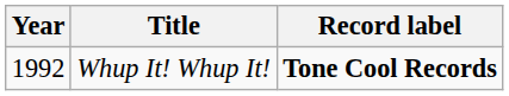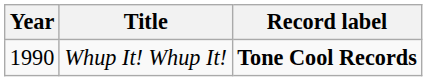Whup It! Whup It! | Year: 1992 -> 1990
